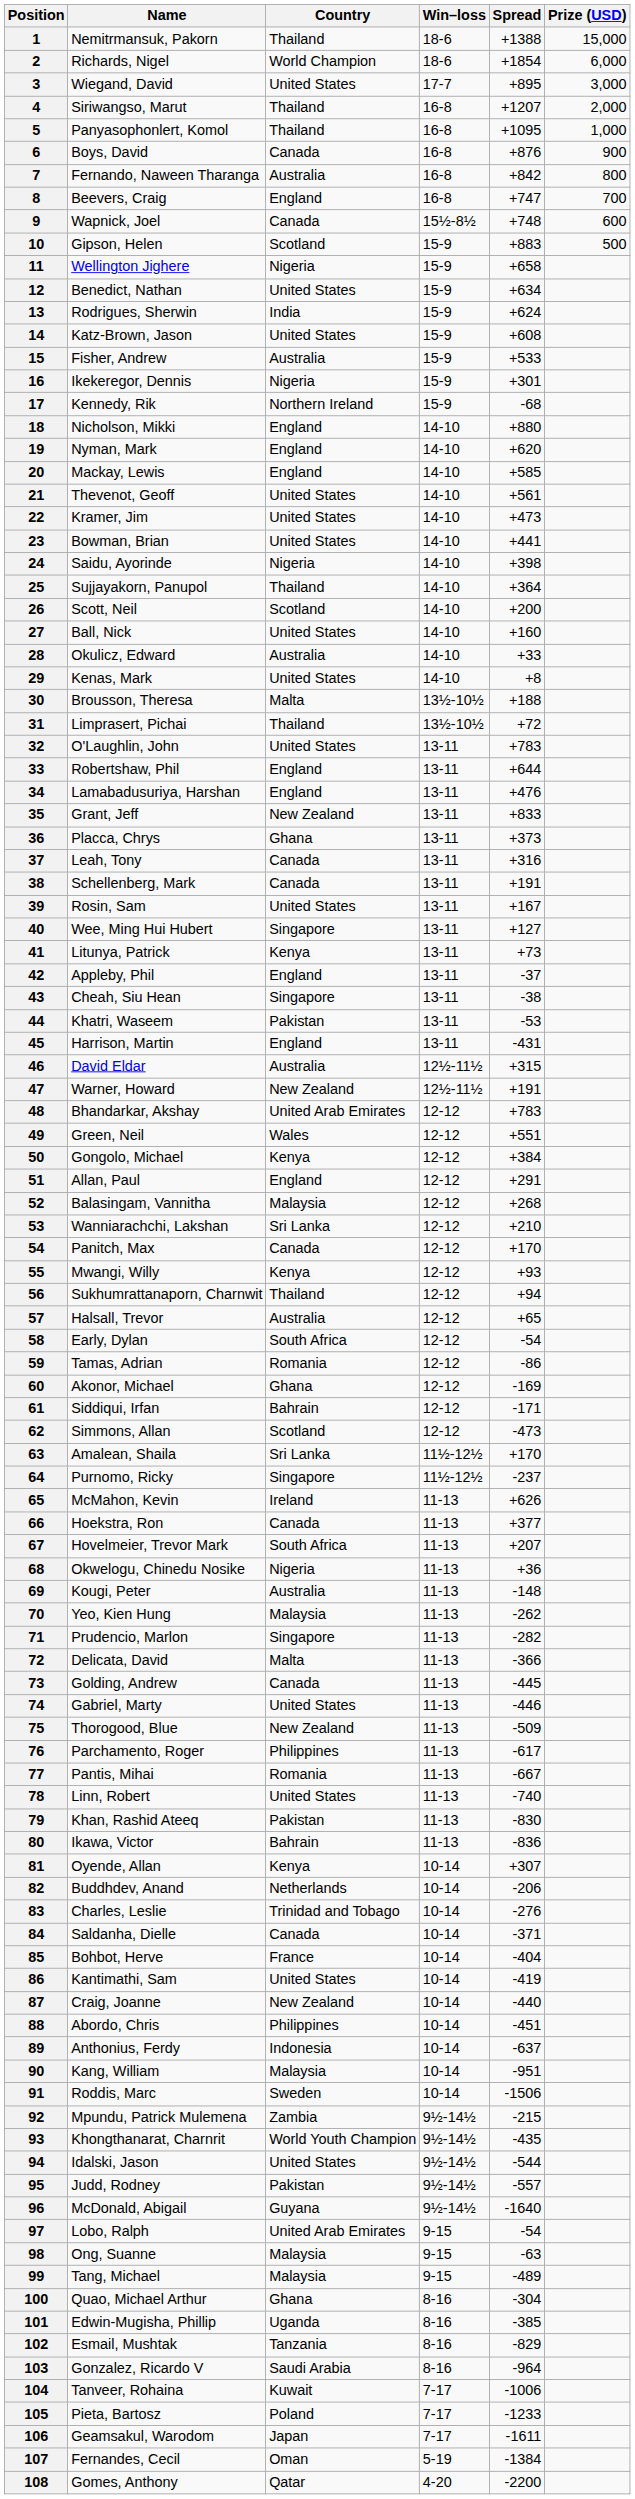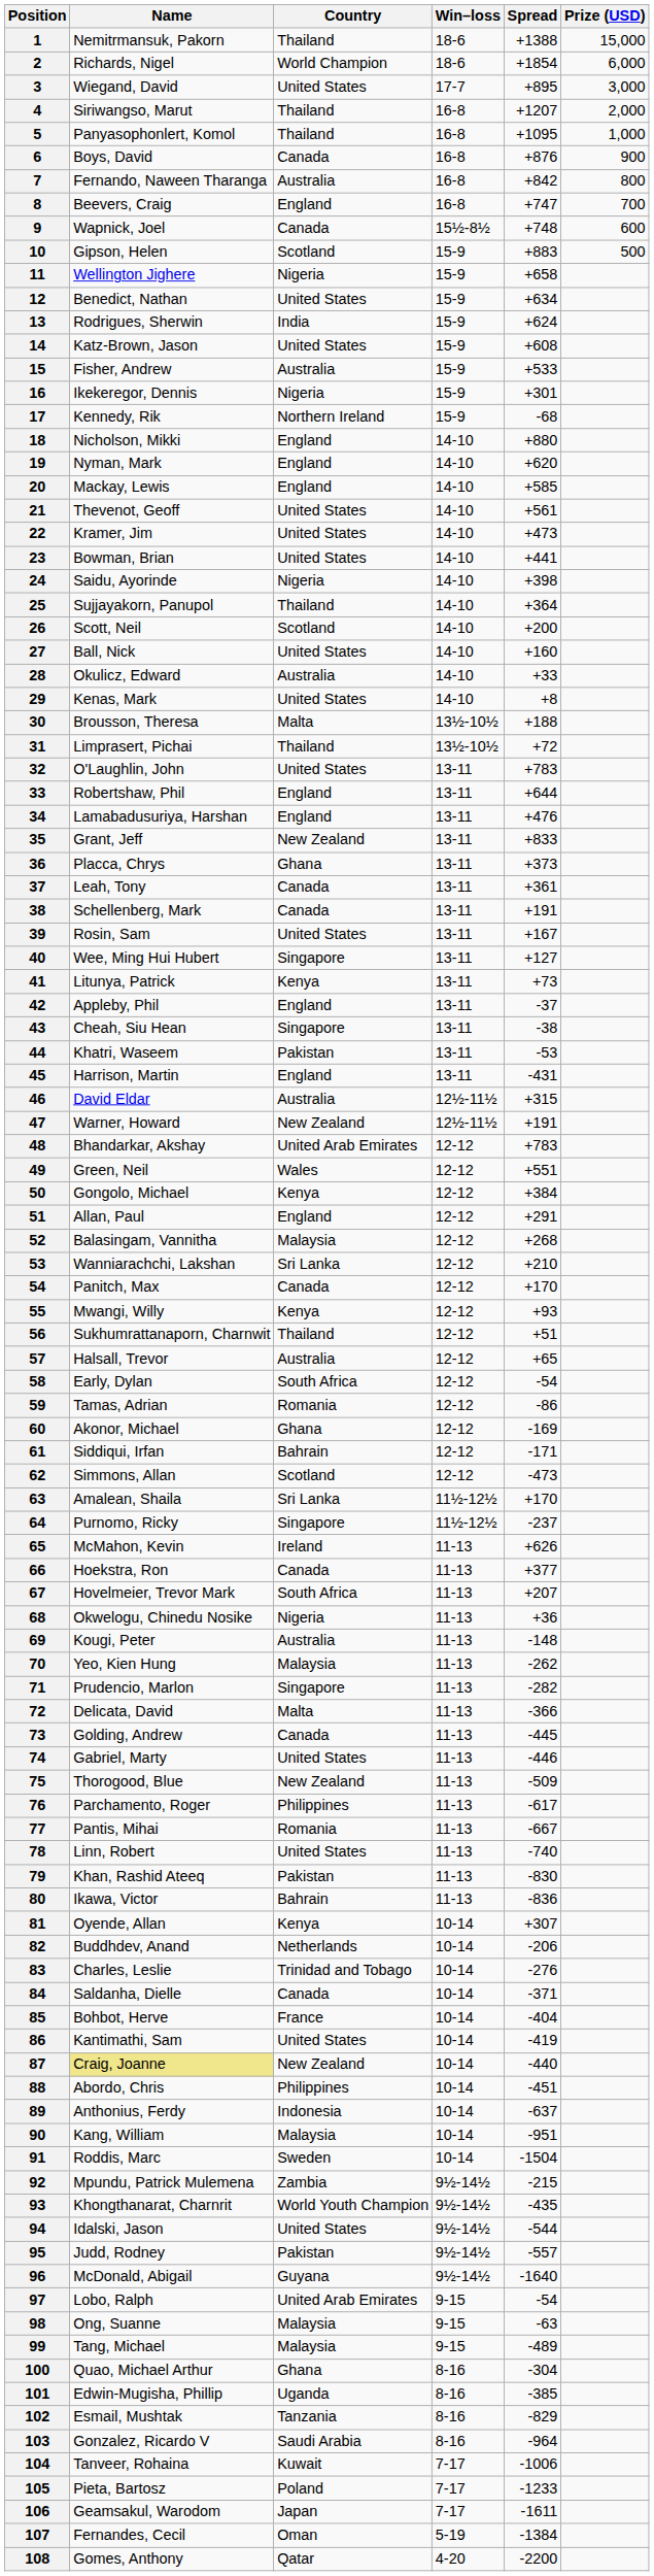37 | Spread: +316 -> +361
56 | Spread: +94 -> +51
87 | Name: no background -> khaki background
91 | Spread: -1506 -> -1504
